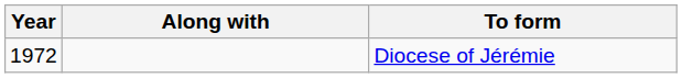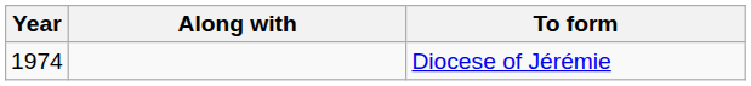Diocese of Jérémie | Year: 1972 -> 1974
